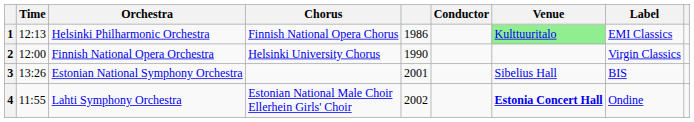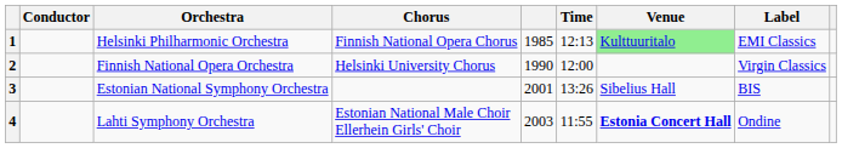columns swapped: Conductor <-> Time
1 | column 5: 1986 -> 1985
4 | column 5: 2002 -> 2003
